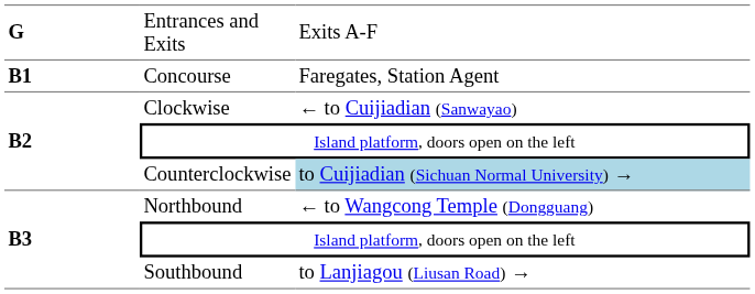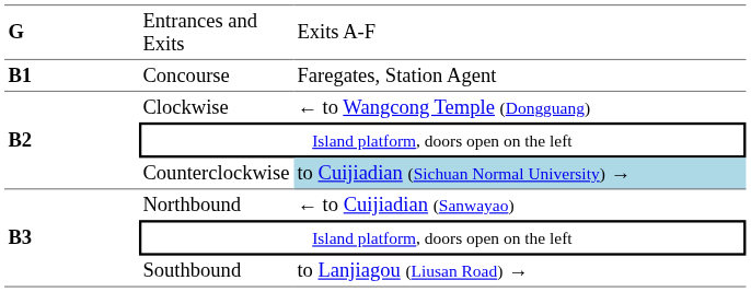Clockwise | column 3: ← to Cuijiadian (Sanwayao) -> ← to Wangcong Temple (Dongguang)
Northbound | column 3: ← to Wangcong Temple (Dongguang) -> ← to Cuijiadian (Sanwayao)
